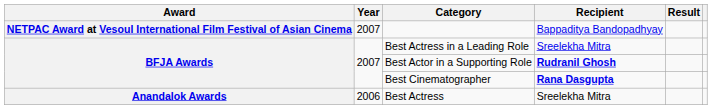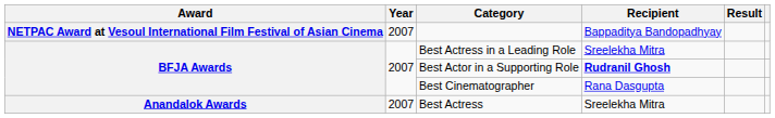Best Cinematographer | Recipient: bold -> normal
Best Actress | Year: 2006 -> 2007
